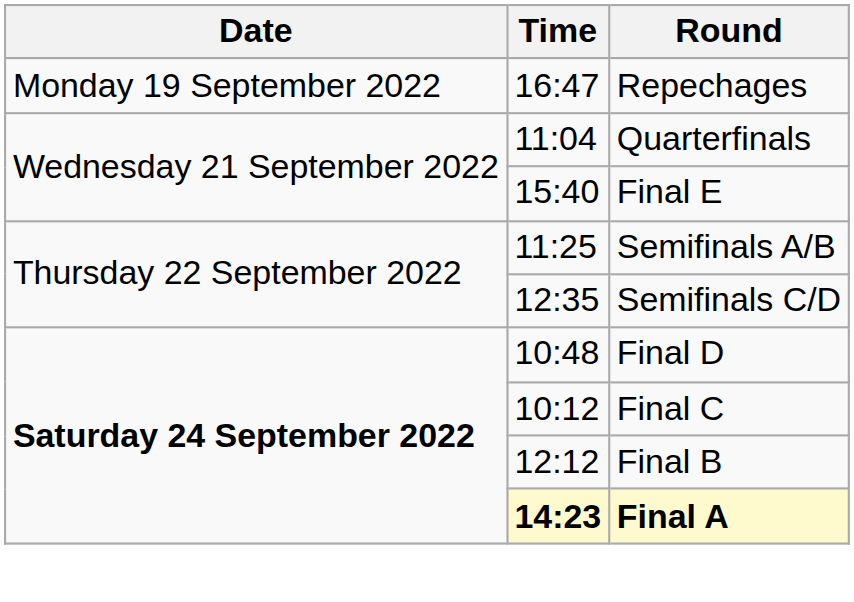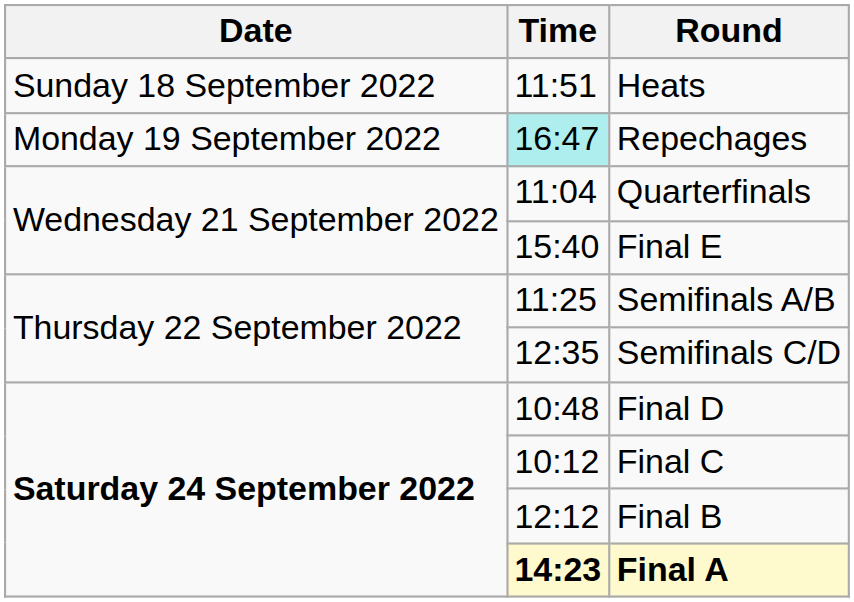+ row: Sunday 18 September 2022 | 11:51 | Heats
Repechages | Time: no background -> paleturquoise background
